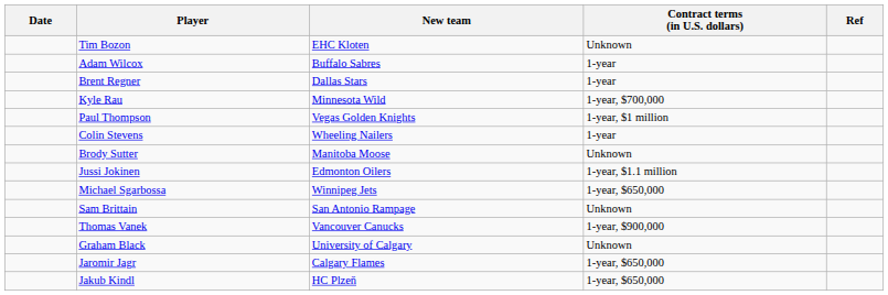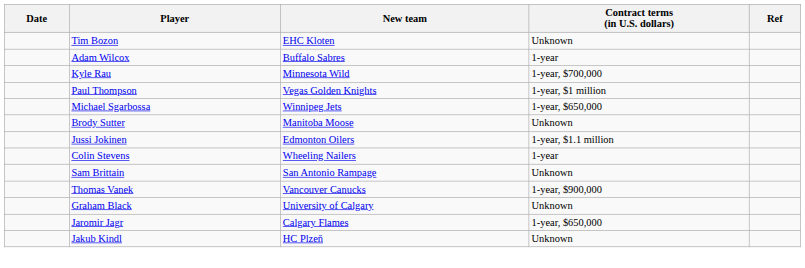- row: Brent Regner | Dallas Stars | 1-year
rows swapped: Michael Sgarbossa <-> Colin Stevens
Jakub Kindl | Contract terms (in U.S. dollars): 1-year, $650,000 -> Unknown
